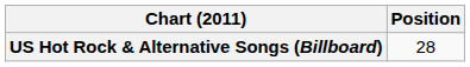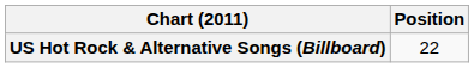US Hot Rock & Alternative Songs (Billboard) | Position: 28 -> 22
